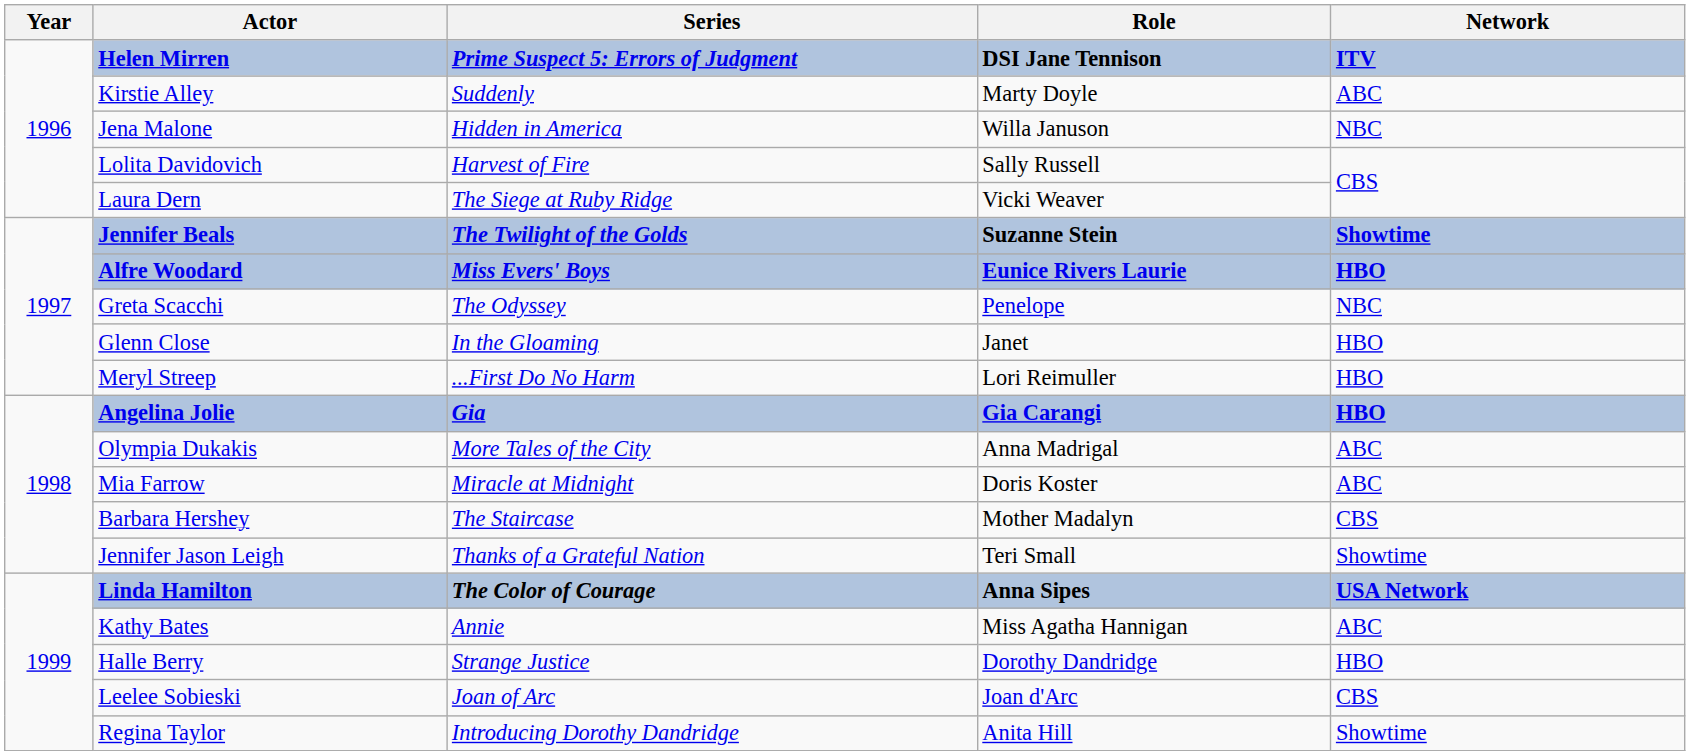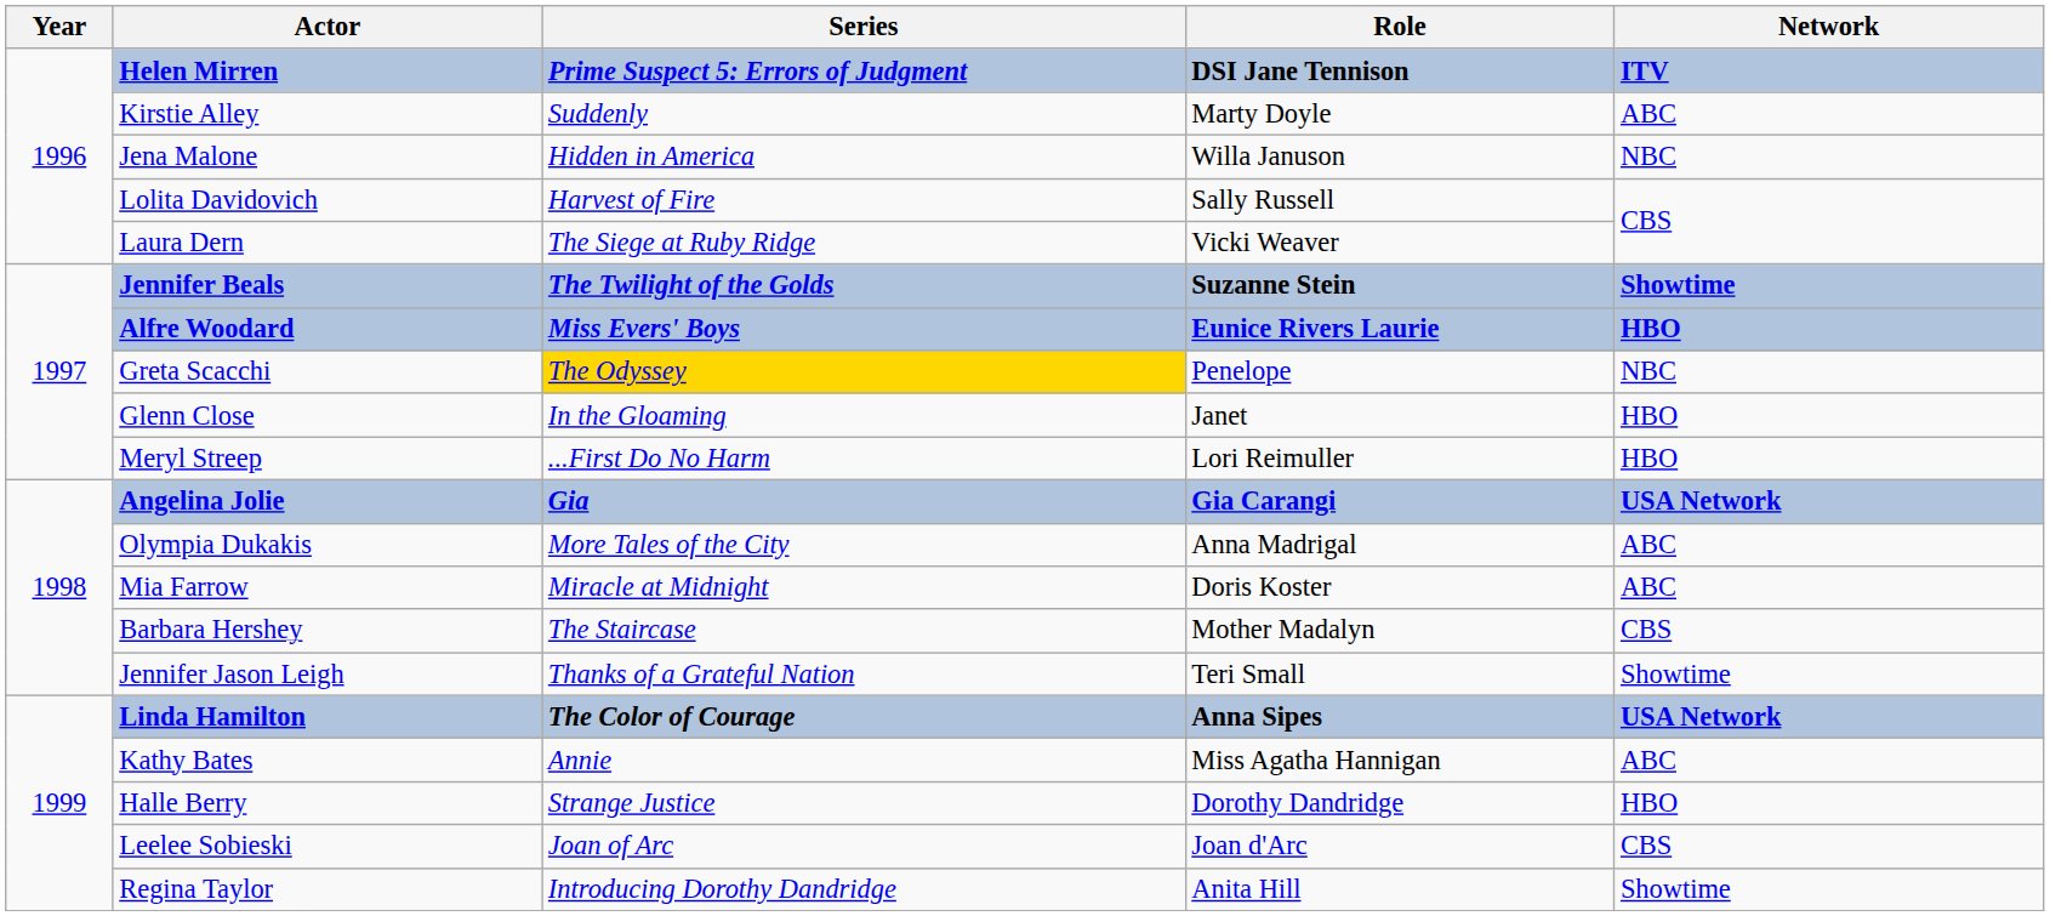Greta Scacchi | Series: no background -> gold background
Angelina Jolie | Network: HBO -> USA Network
